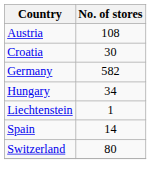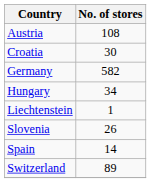+ row: Slovenia | 26
Switzerland | No. of stores: 80 -> 89
